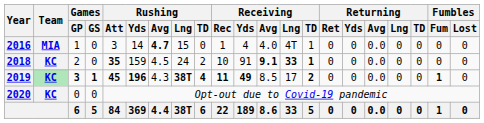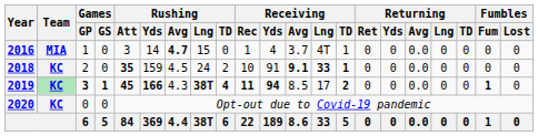2016 | Receiving / Avg: 4.0 -> 3.7
2019 | Rushing / Yds: 196 -> 166
2019 | Receiving / Yds: 49 -> 94
